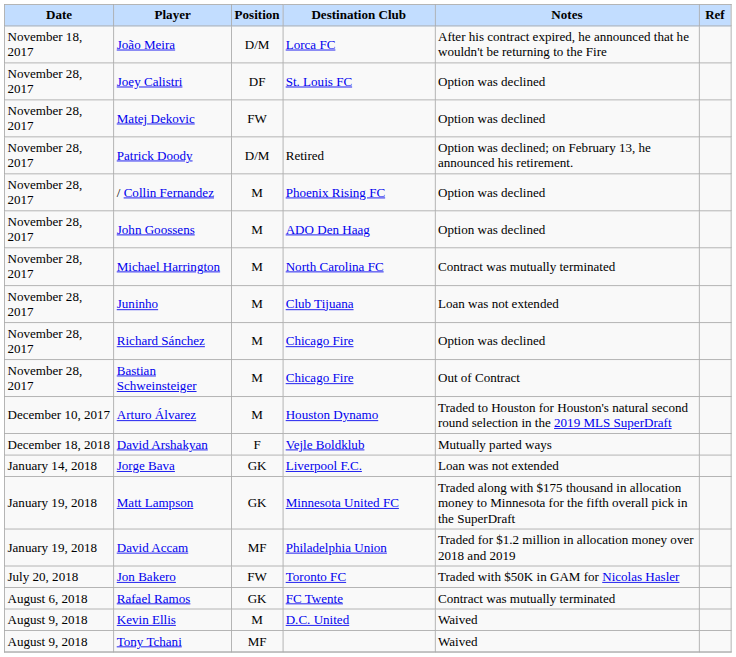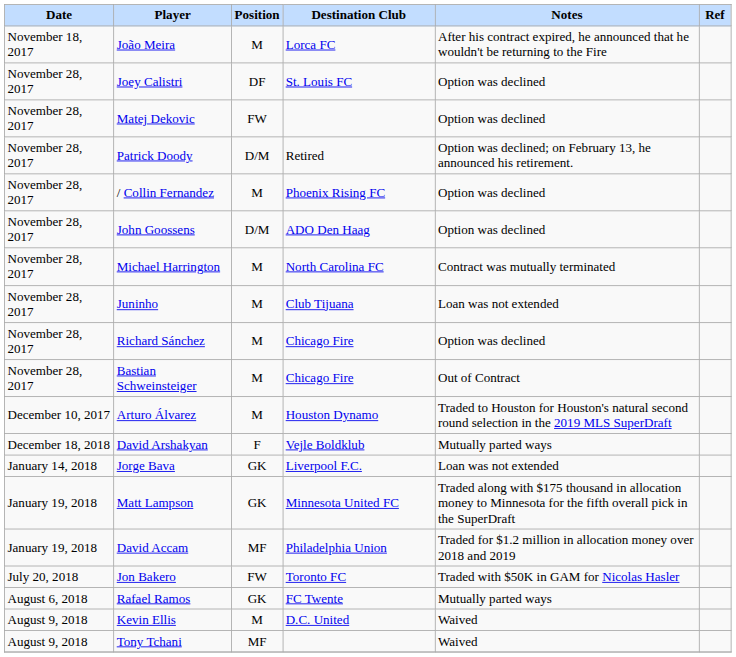João Meira | Position: D/M -> M
John Goossens | Position: M -> D/M
Rafael Ramos | Notes: Contract was mutually terminated -> Mutually parted ways
